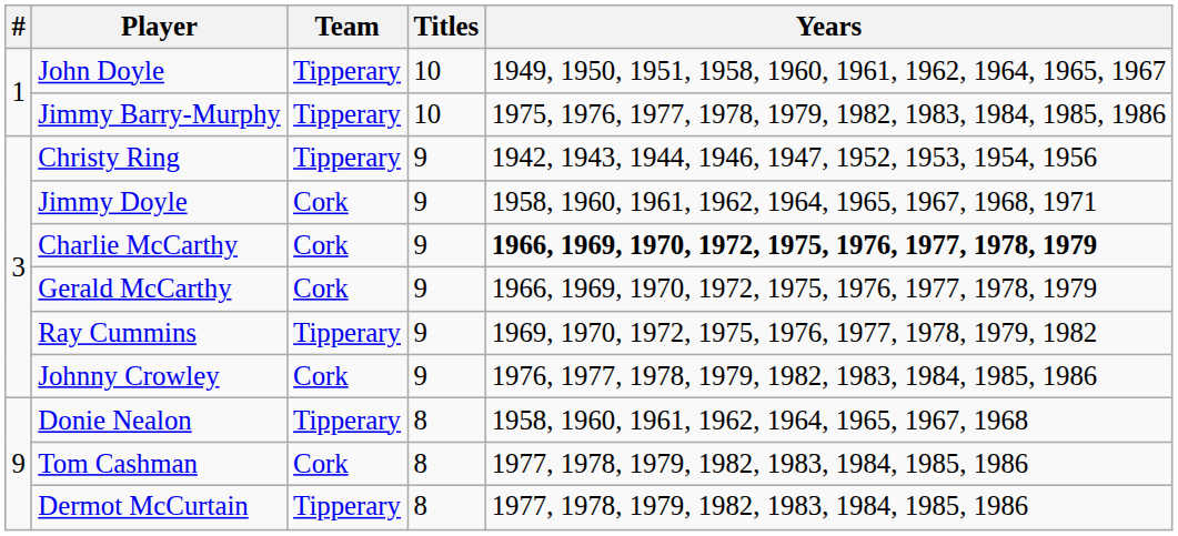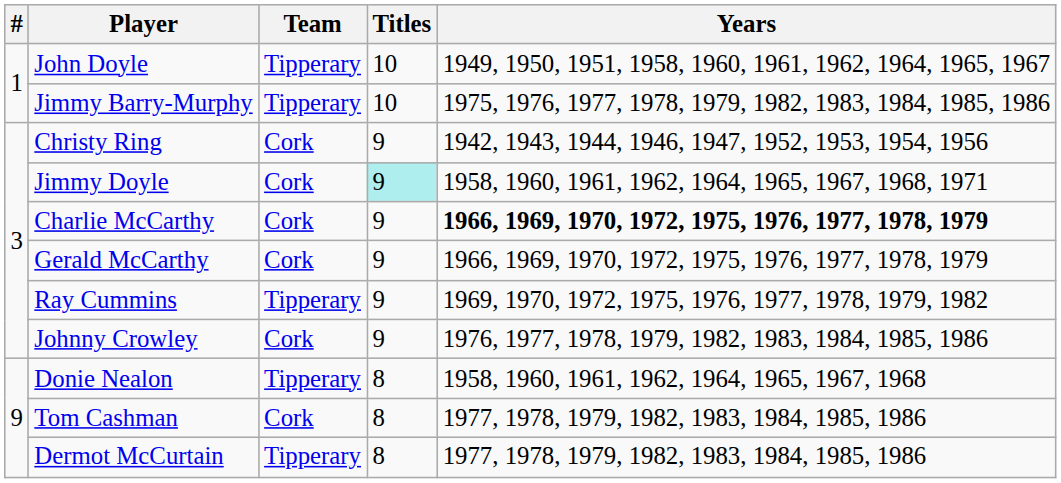Christy Ring | Team: Tipperary -> Cork
Jimmy Doyle | Titles: no background -> paleturquoise background
